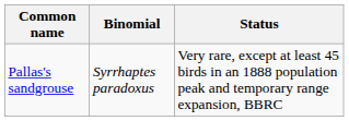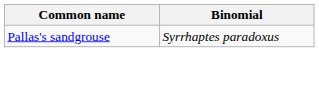- column: Status | Very rare, except at least 45 birds in an 1888 population peak and temporary range expansion, BBRC
